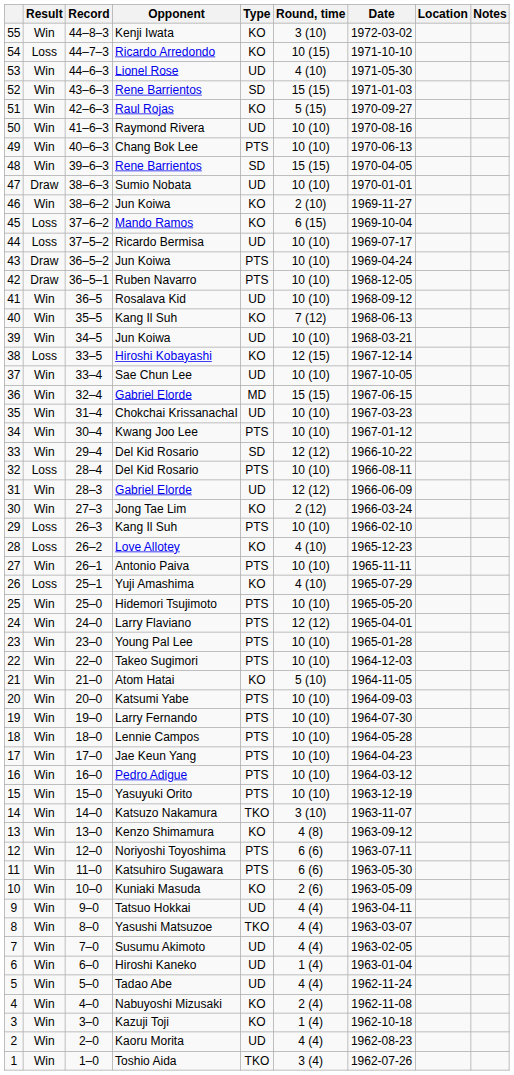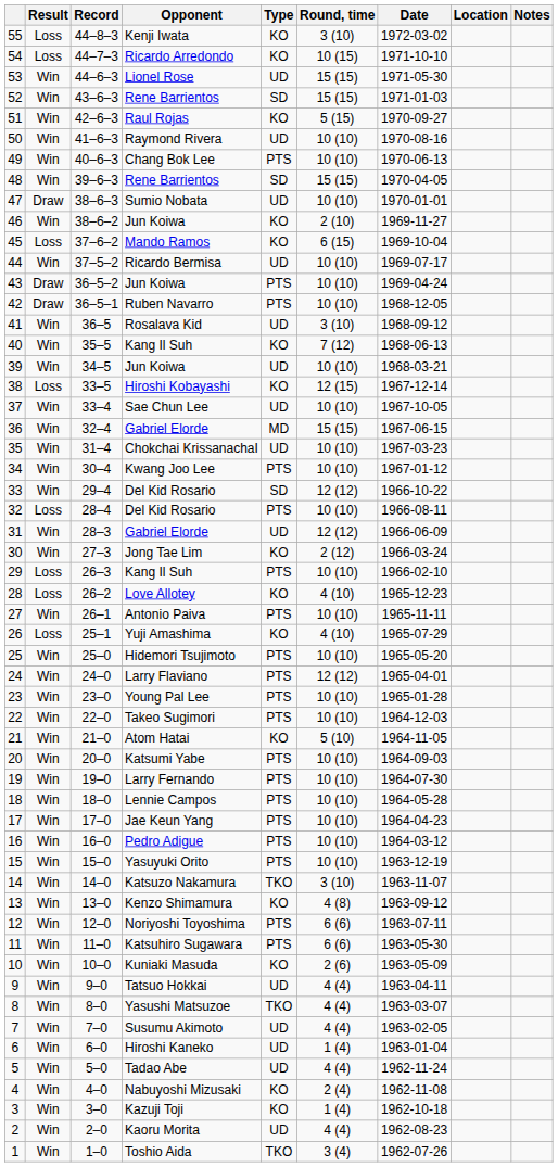55 | Result: Win -> Loss
53 | Round, time: 4 (10) -> 15 (15)
44 | Result: Loss -> Win
41 | Round, time: 10 (10) -> 3 (10)
